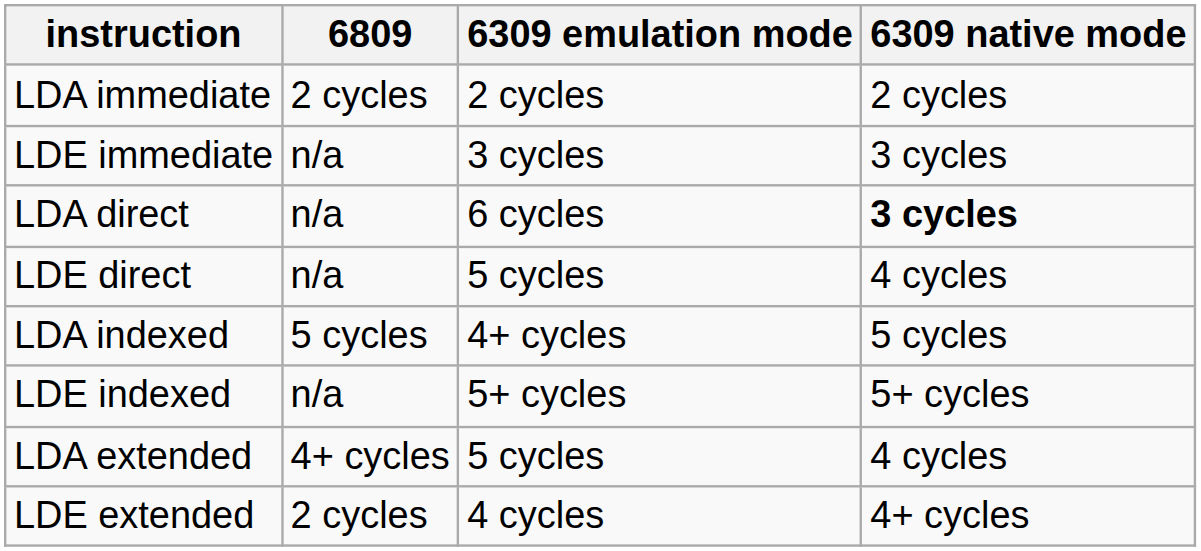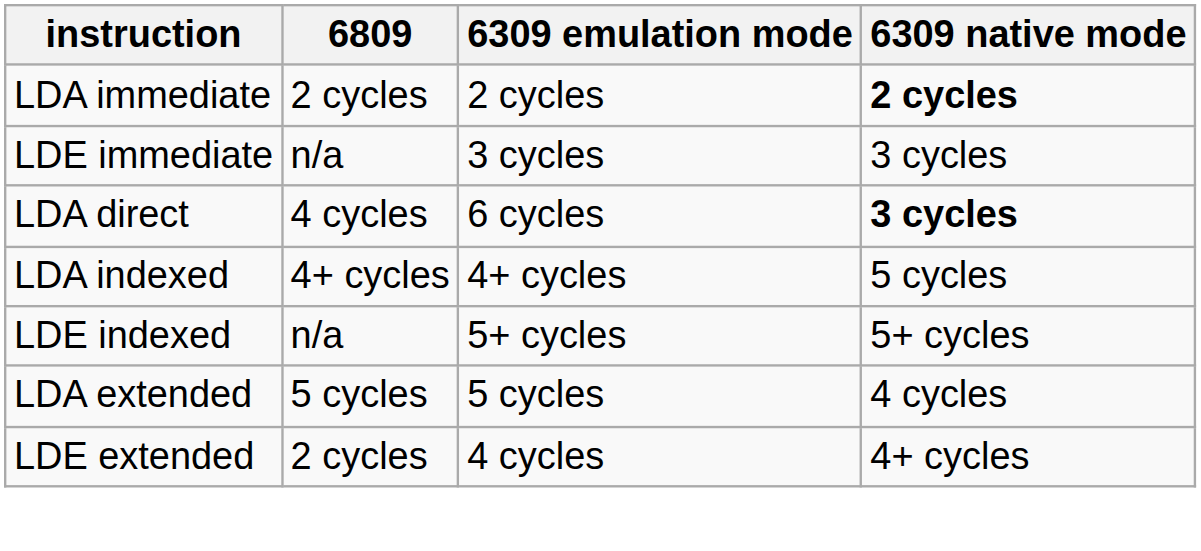LDA immediate | 6309 native mode: normal -> bold
LDA direct | 6809: n/a -> 4 cycles
- row: LDE direct | n/a | 5 cycles | 4 cycles
LDA indexed | 6809: 5 cycles -> 4+ cycles
LDA extended | 6809: 4+ cycles -> 5 cycles
